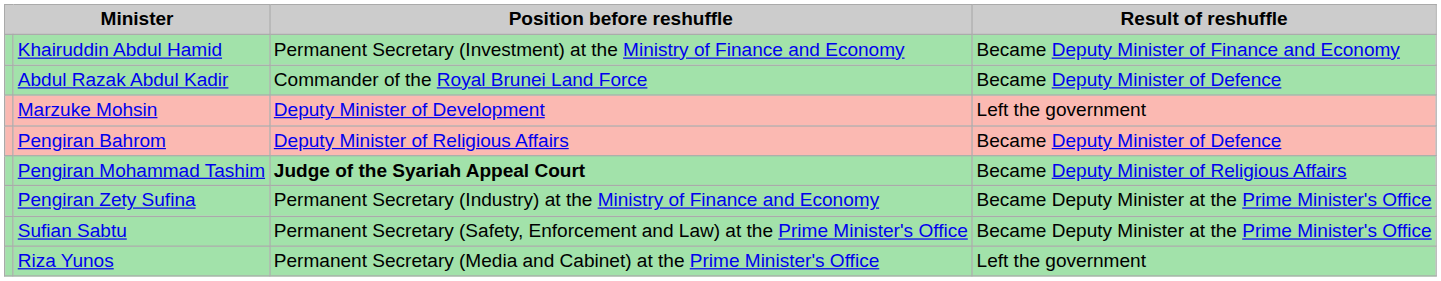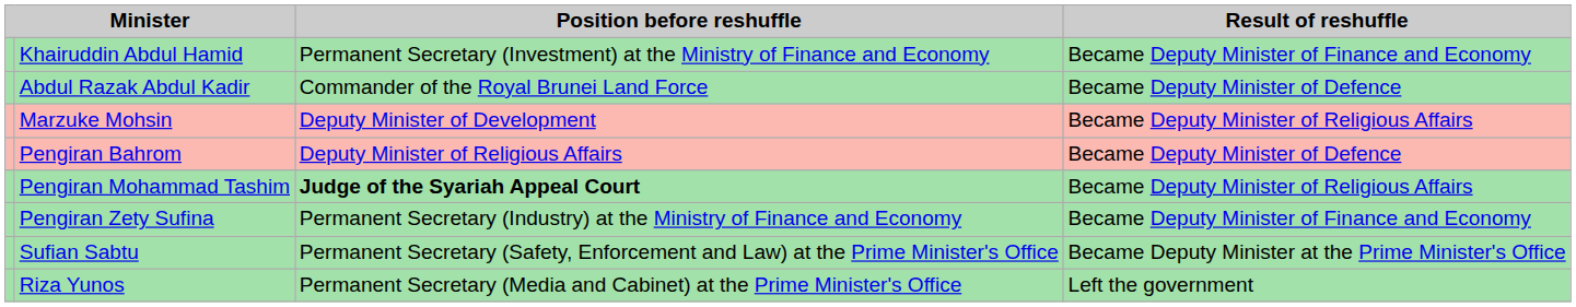Marzuke Mohsin | Result of reshuffle: Left the government -> Became Deputy Minister of Religious Affairs
Pengiran Zety Sufina | Result of reshuffle: Became Deputy Minister at the Prime Minister's Office -> Became Deputy Minister of Finance and Economy
